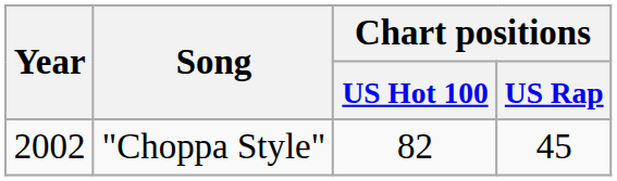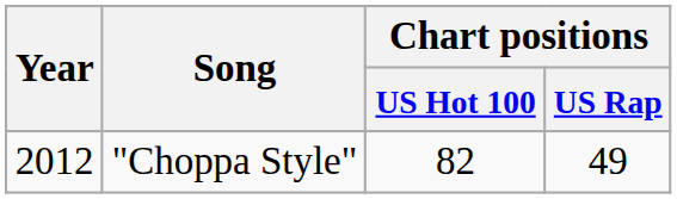"Choppa Style" | Year: 2002 -> 2012
"Choppa Style" | Chart positions / US Rap: 45 -> 49
